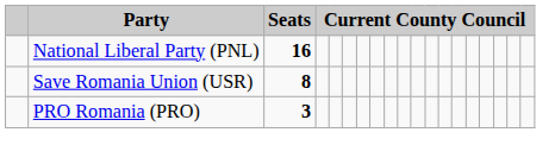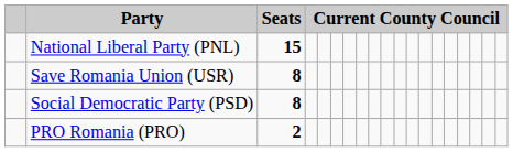National Liberal Party (PNL) | Seats: 16 -> 15
+ row: Social Democratic Party (PSD) | 8
PRO Romania (PRO) | Seats: 3 -> 2
